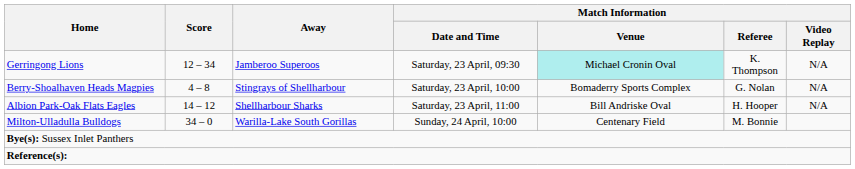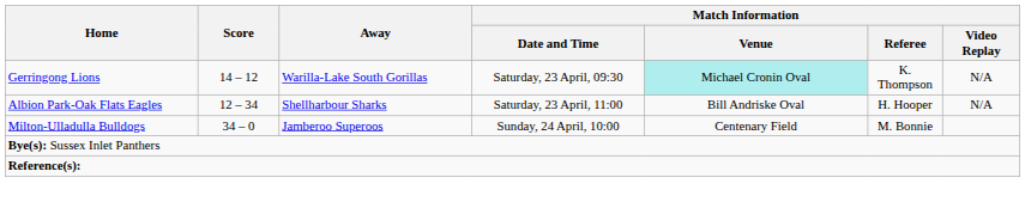Gerringong Lions | Score: 12 – 34 -> 14 – 12
Gerringong Lions | Away: Jamberoo Superoos -> Warilla-Lake South Gorillas
- row: Berry-Shoalhaven Heads Magpies | 4 – 8 | Stingrays of Shellharbour | Saturday, 23 April, 10:00 | Bomaderry Sports Complex | G. Nolan | N/A
Albion Park-Oak Flats Eagles | Score: 14 – 12 -> 12 – 34
Milton-Ulladulla Bulldogs | Away: Warilla-Lake South Gorillas -> Jamberoo Superoos
